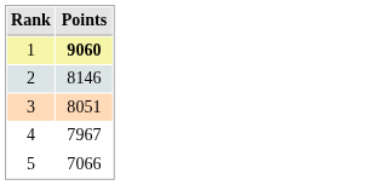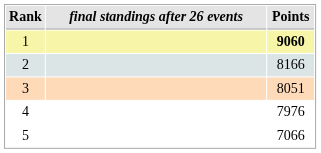+ column: final standings after 26 events
2 | Points: 8146 -> 8166
4 | Points: 7967 -> 7976
